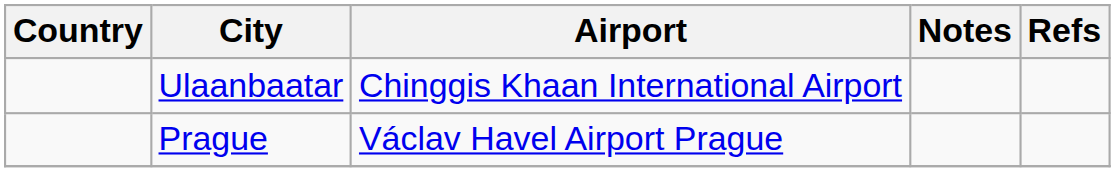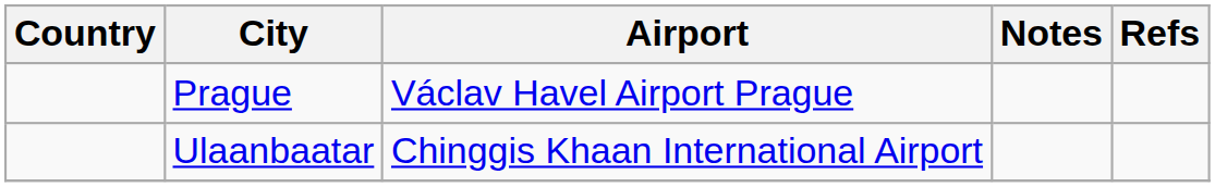rows swapped: Prague <-> Ulaanbaatar
